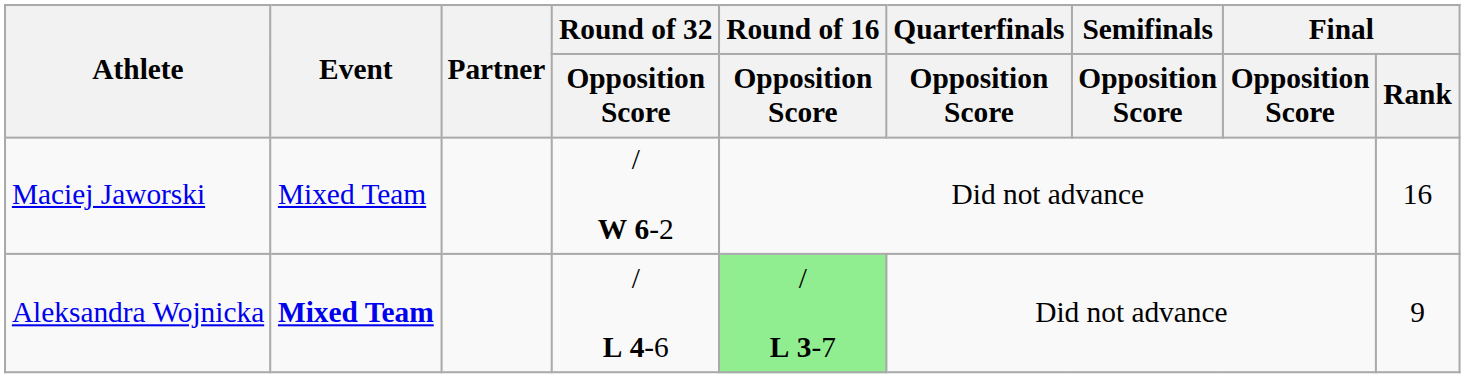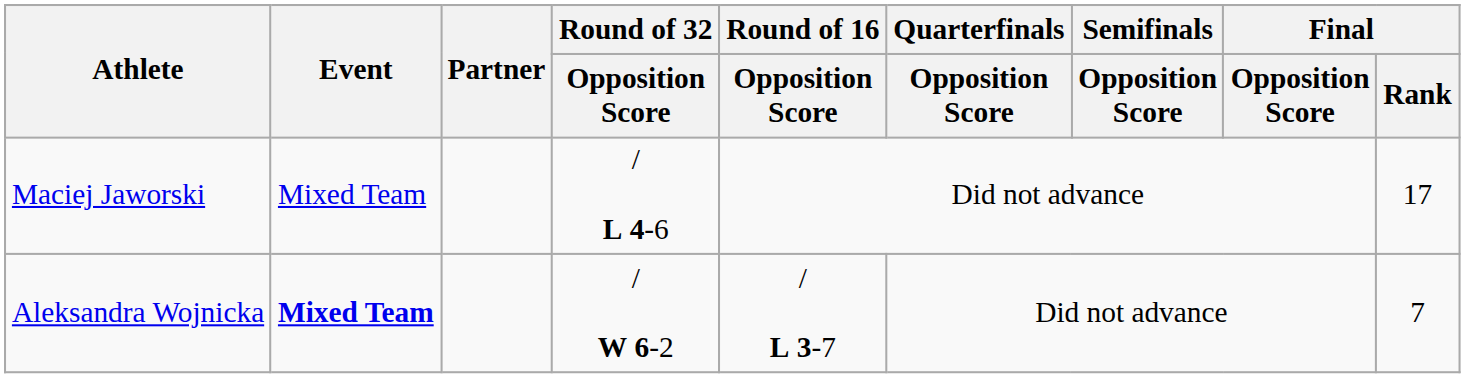Maciej Jaworski | Round of 32 / Opposition Score: / W 6-2 -> / L 4-6
Maciej Jaworski | Final / Rank: 16 -> 17
Aleksandra Wojnicka | Round of 32 / Opposition Score: / L 4-6 -> / W 6-2
Aleksandra Wojnicka | Round of 16 / Opposition Score: lightgreen background -> no background
Aleksandra Wojnicka | Final / Rank: 9 -> 7
